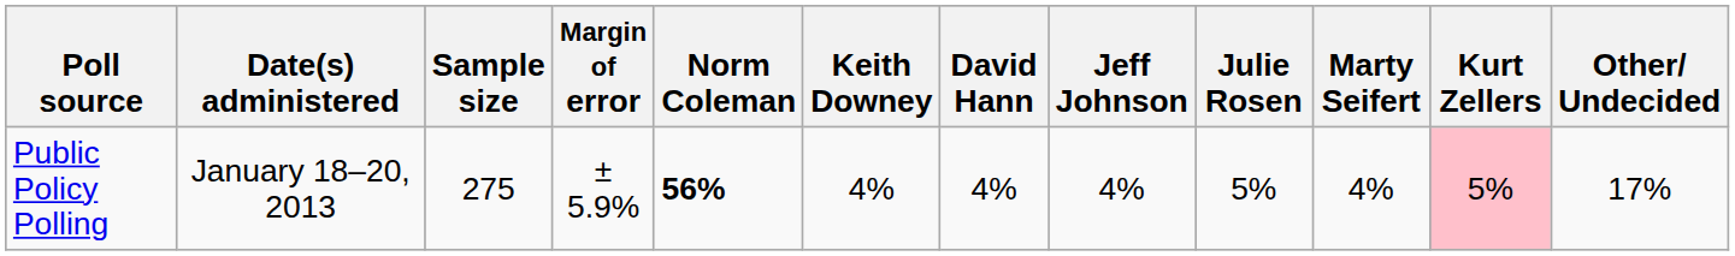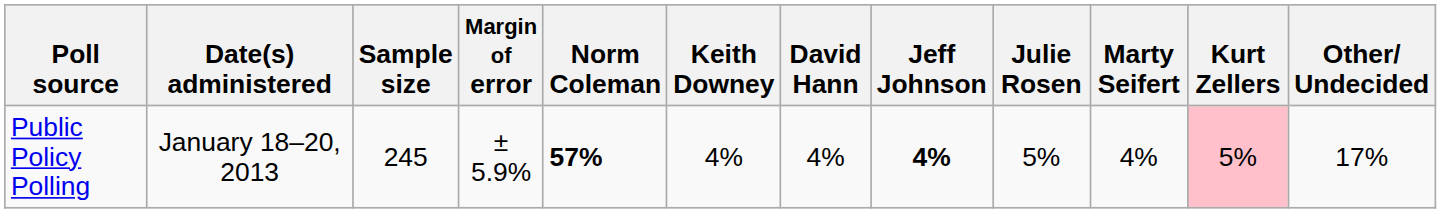Public Policy Polling | Sample size: 275 -> 245
Public Policy Polling | Norm Coleman: 56% -> 57%
Public Policy Polling | Jeff Johnson: normal -> bold
